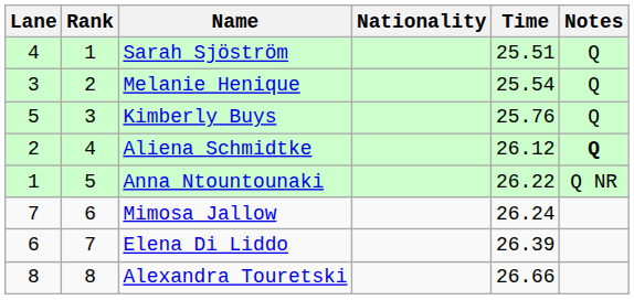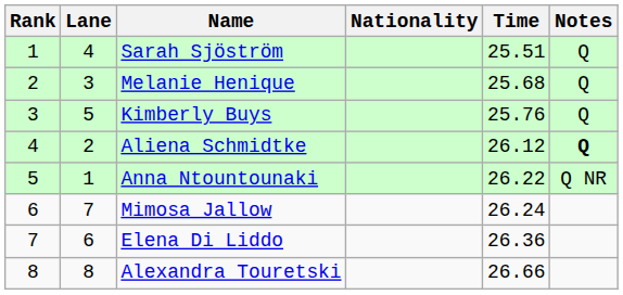columns swapped: Rank <-> Lane
Melanie Henique | Time: 25.54 -> 25.68
Elena Di Liddo | Time: 26.39 -> 26.36
